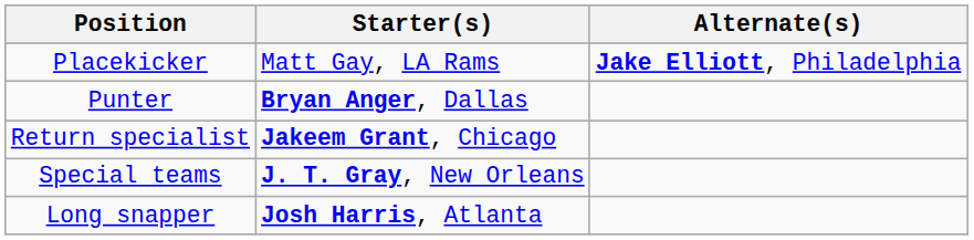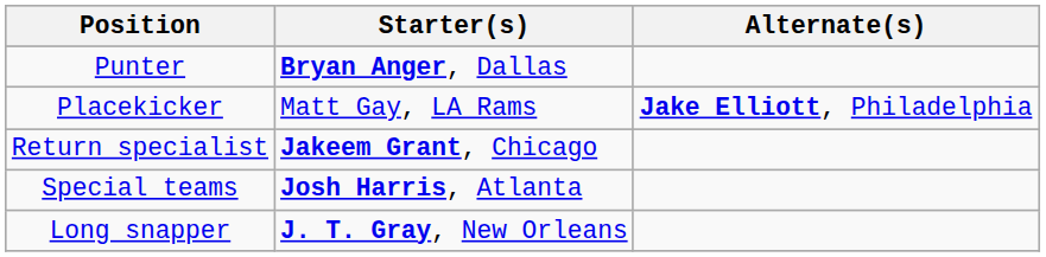rows swapped: Punter <-> Placekicker
Special teams | Starter(s): J. T. Gray, New Orleans -> Josh Harris, Atlanta
Long snapper | Starter(s): Josh Harris, Atlanta -> J. T. Gray, New Orleans
